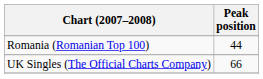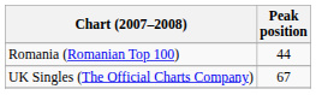UK Singles (The Official Charts Company) | Peak position: 66 -> 67
